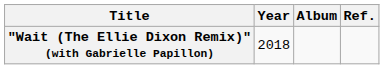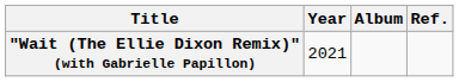"Wait (The Ellie Dixon Remix)" (with Gabrielle Papillon) | Year: 2018 -> 2021
